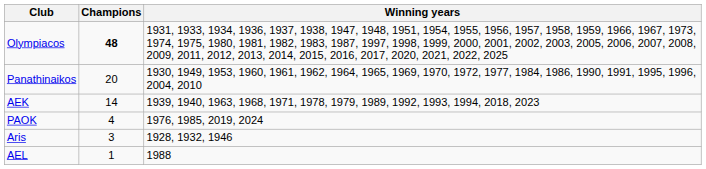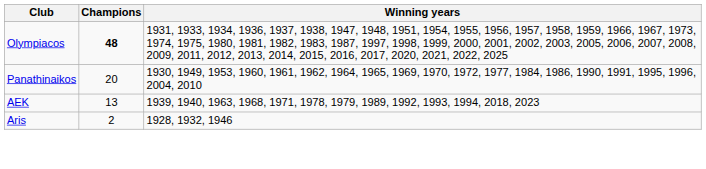AEK | Champions: 14 -> 13
- row: PAOK | 4 | 1976, 1985, 2019, 2024
Aris | Champions: 3 -> 2
- row: AEL | 1 | 1988
